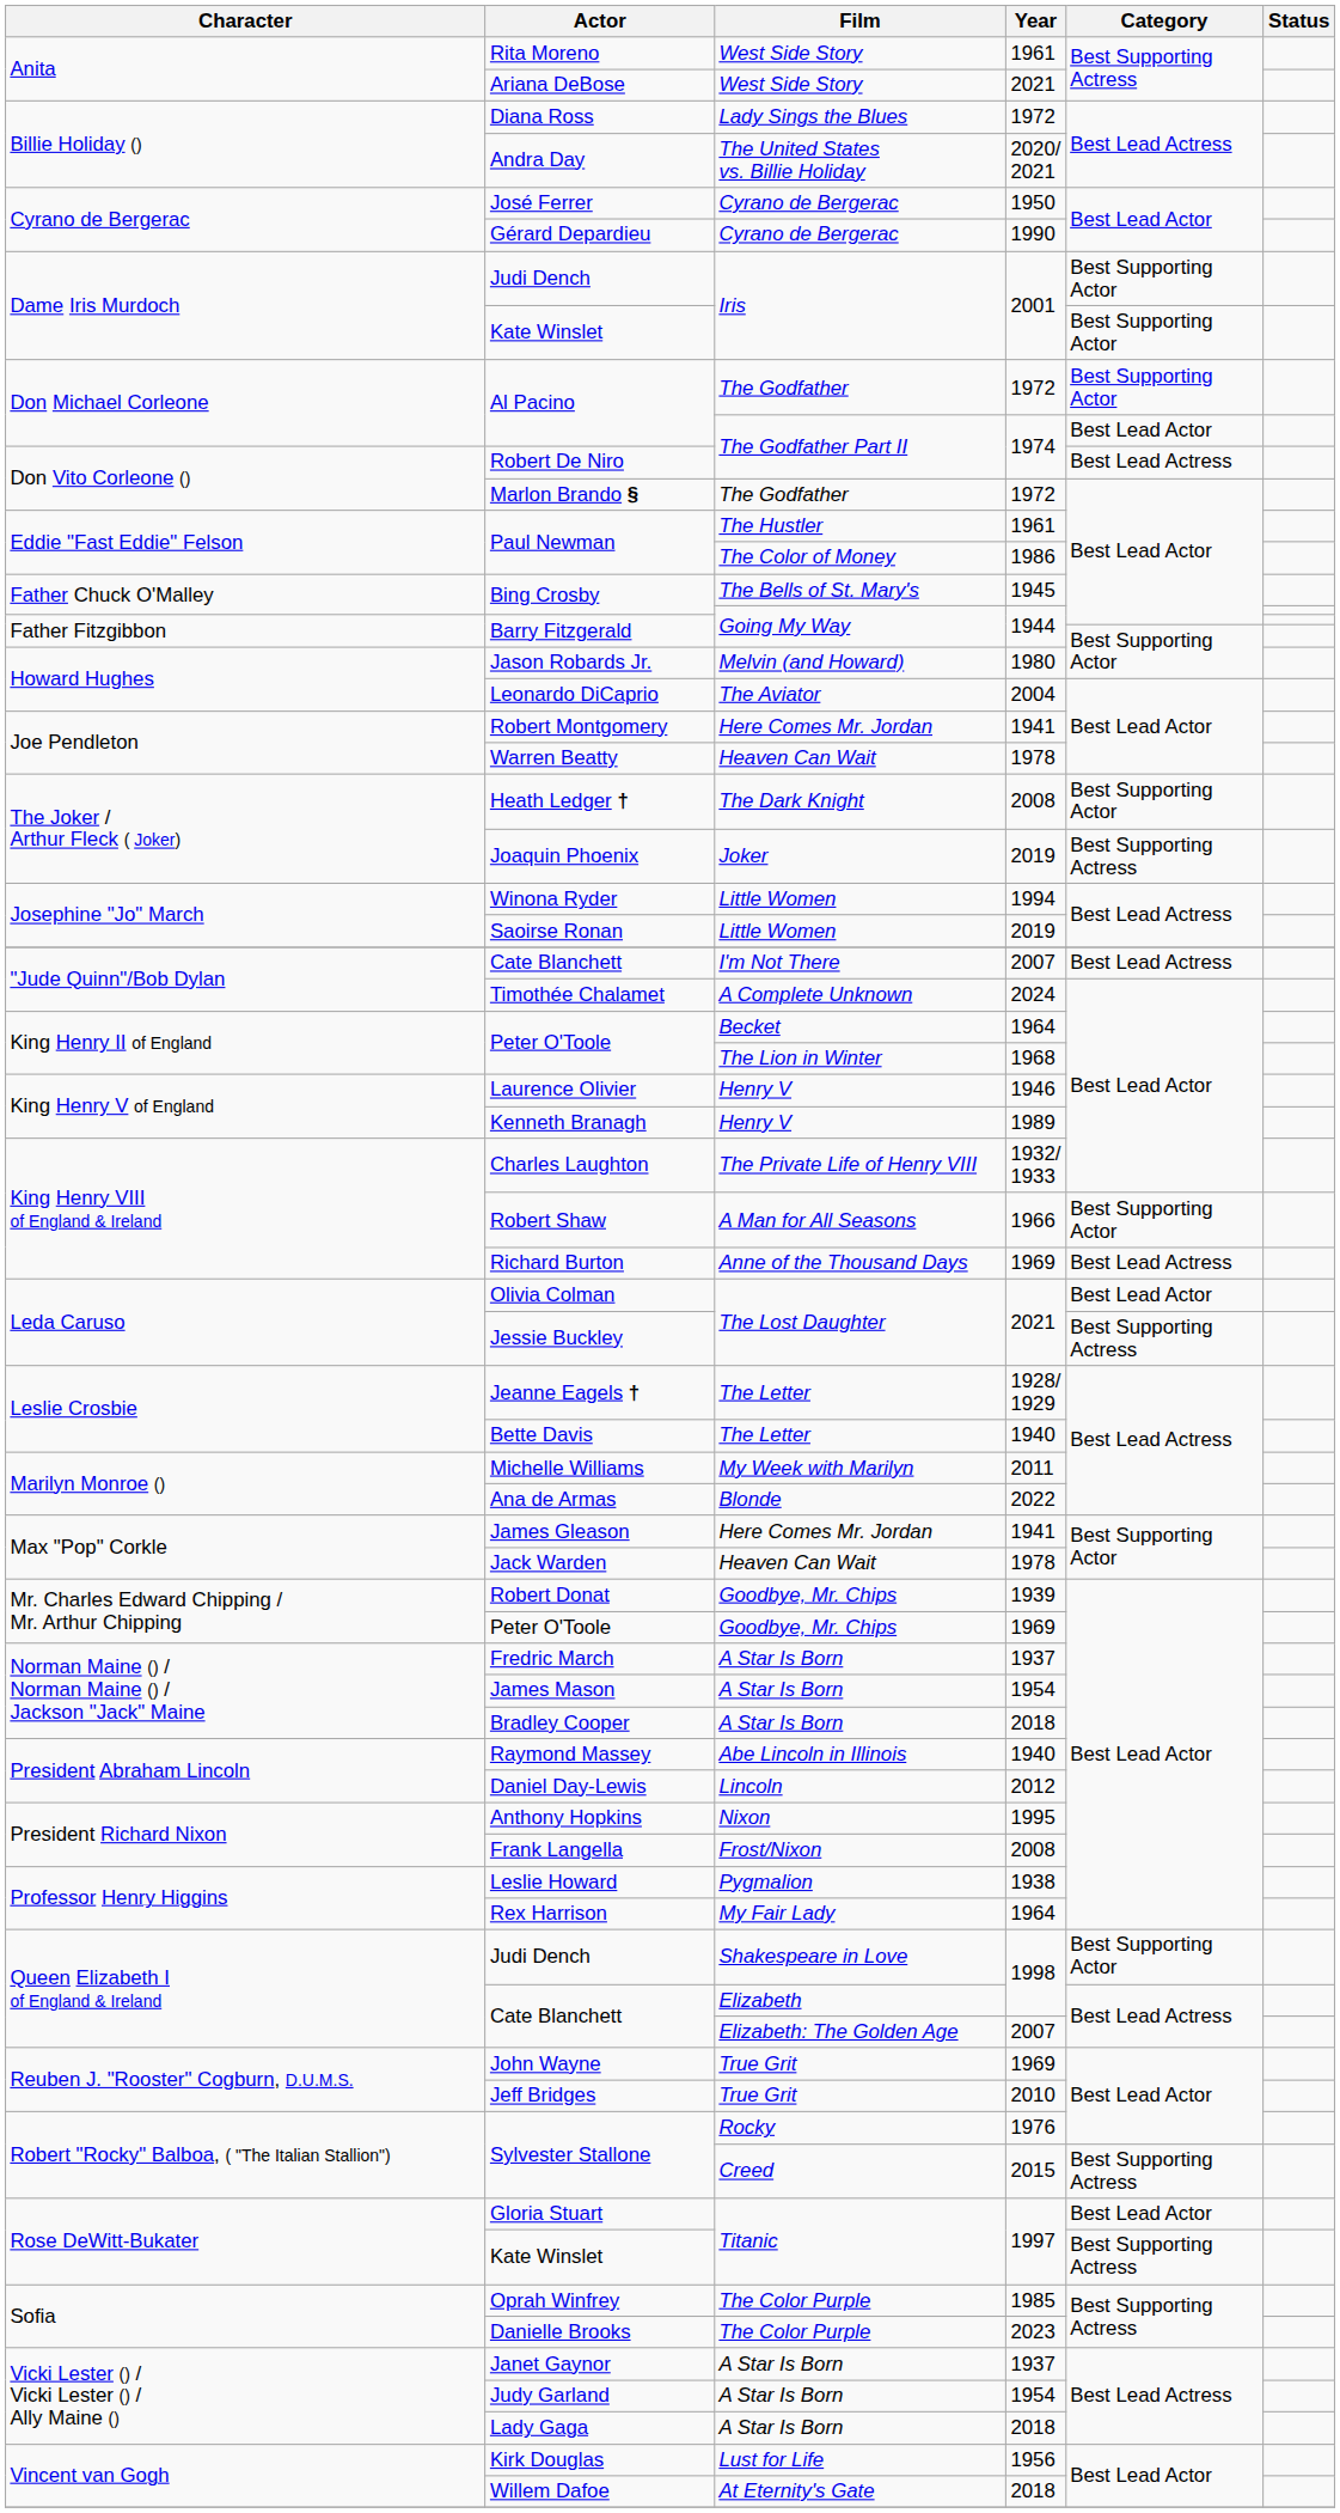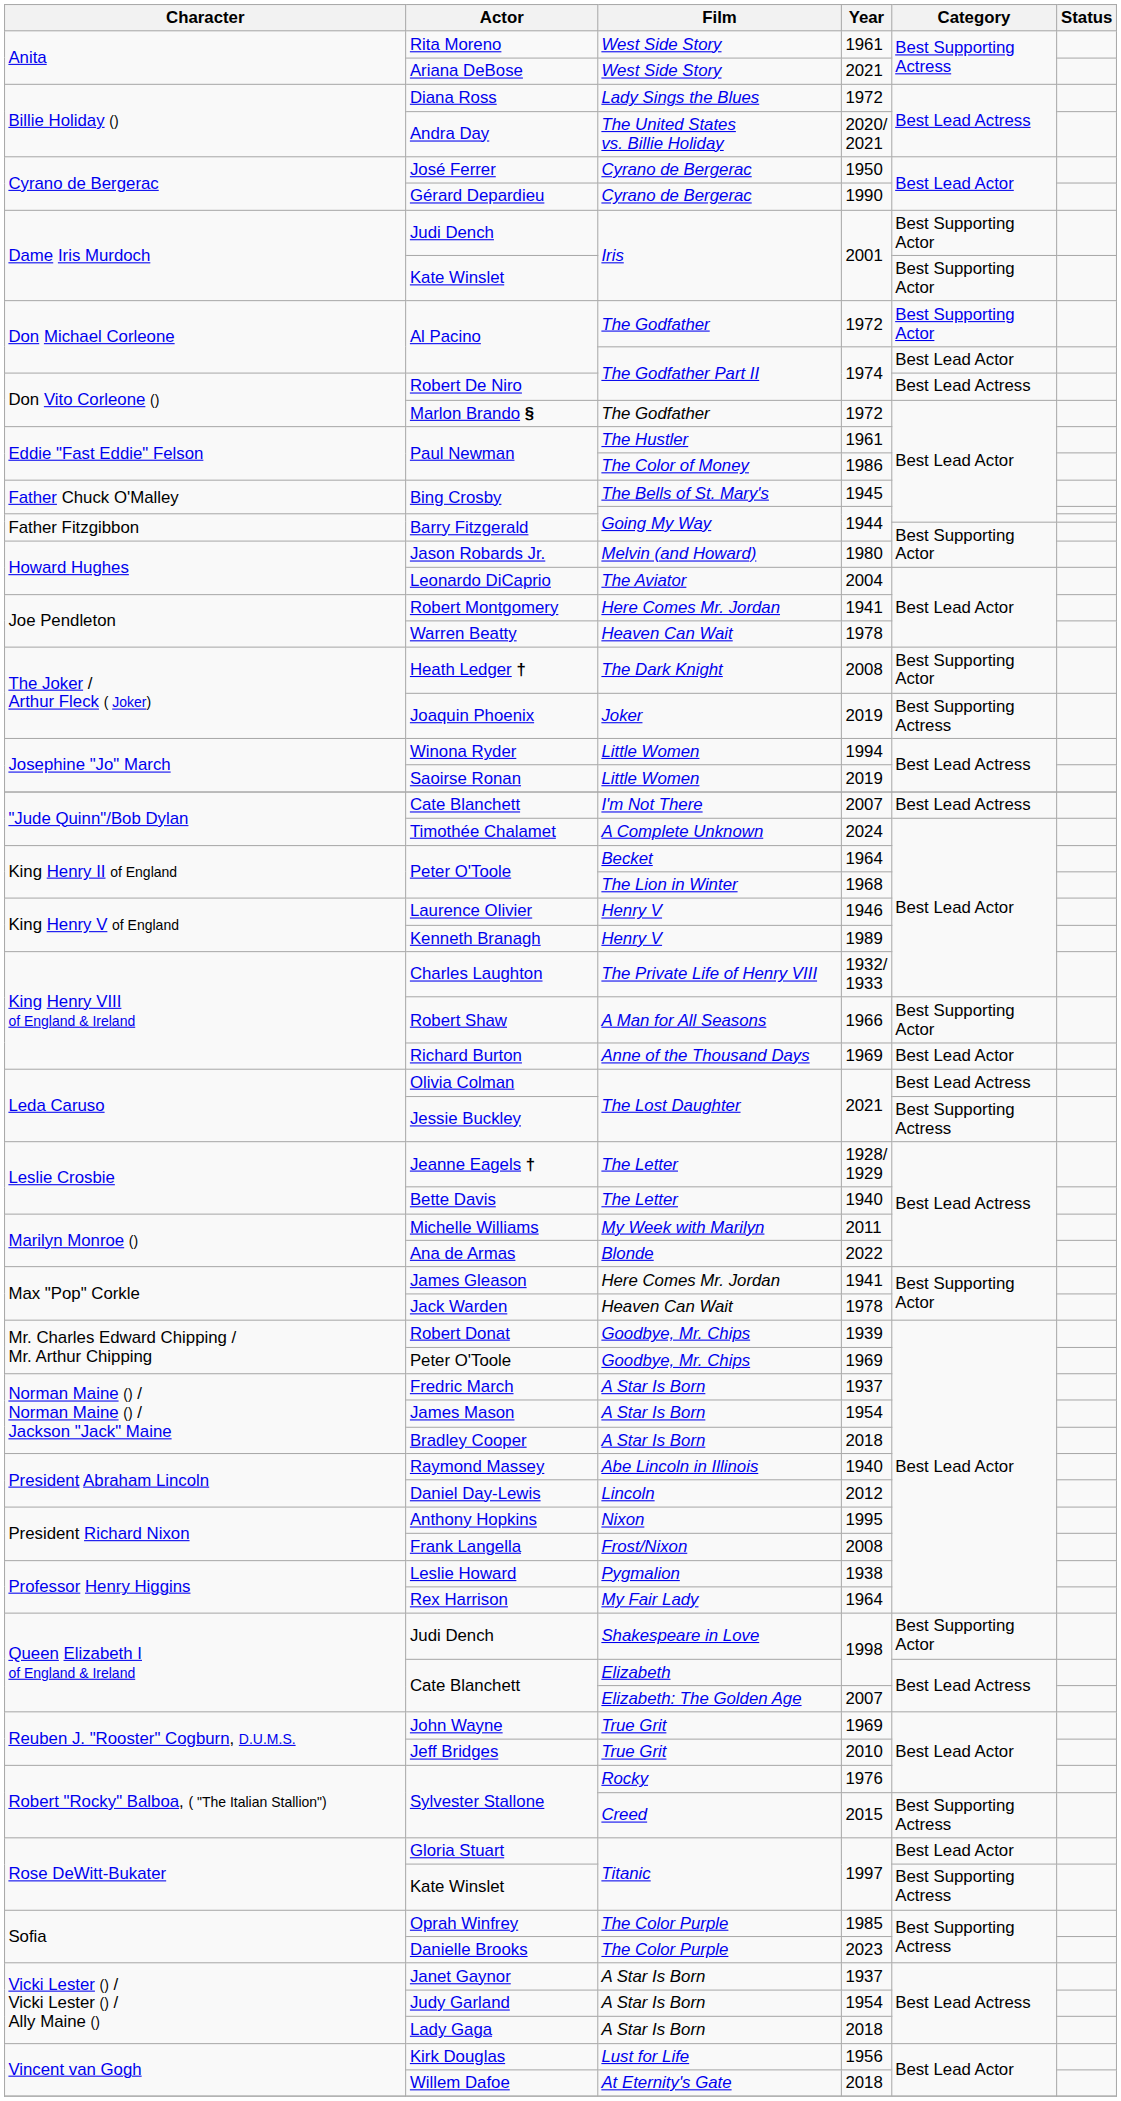Richard Burton | Category: Best Lead Actress -> Best Lead Actor
Olivia Colman | Category: Best Lead Actor -> Best Lead Actress
